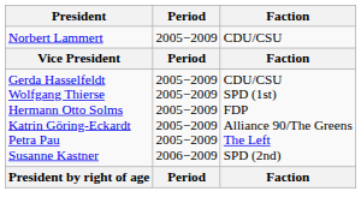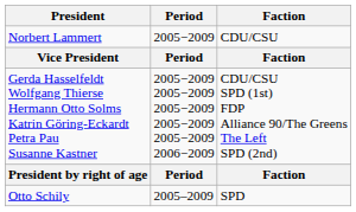+ row: Otto Schily | 2005–2009 | SPD
